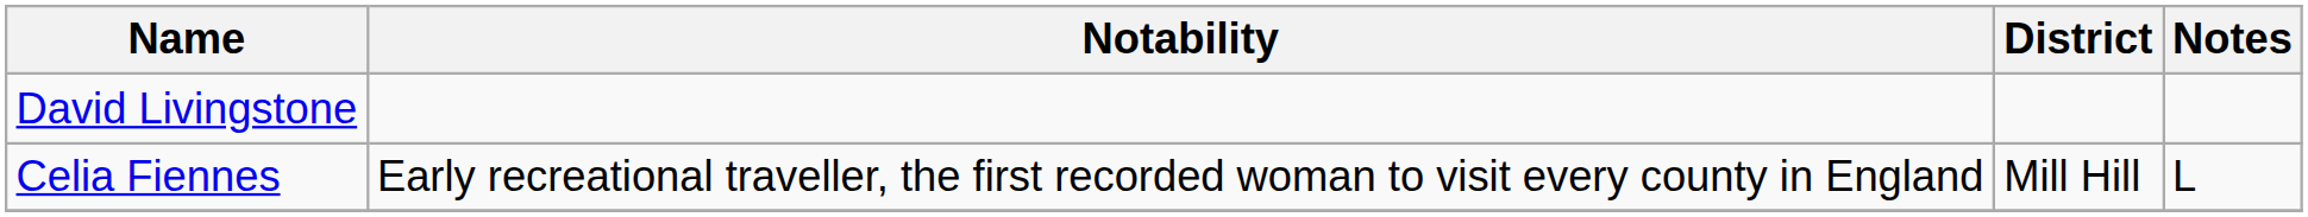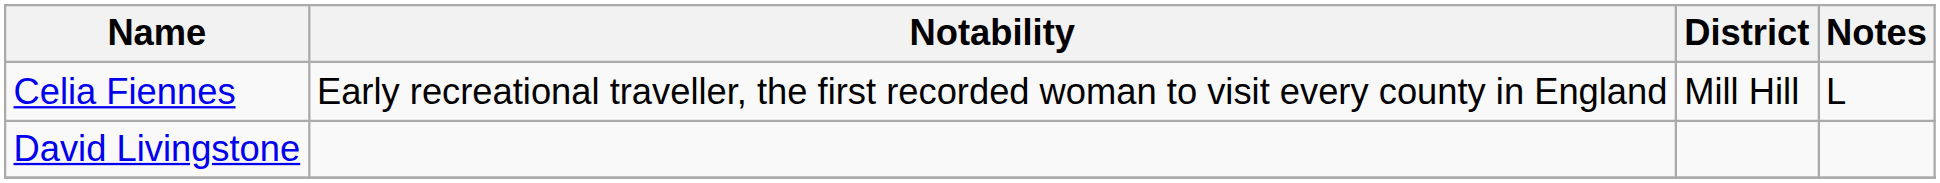rows swapped: Celia Fiennes <-> David Livingstone
